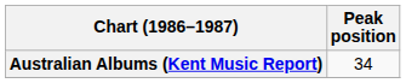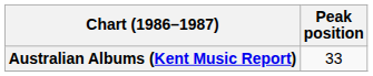Australian Albums (Kent Music Report) | Peak position: 34 -> 33
